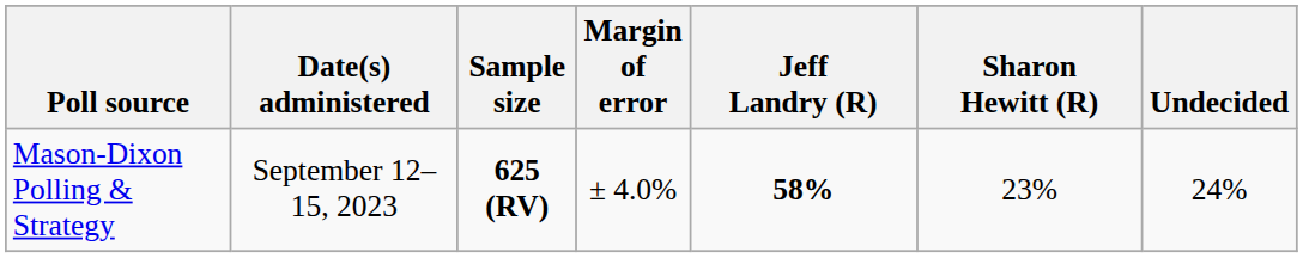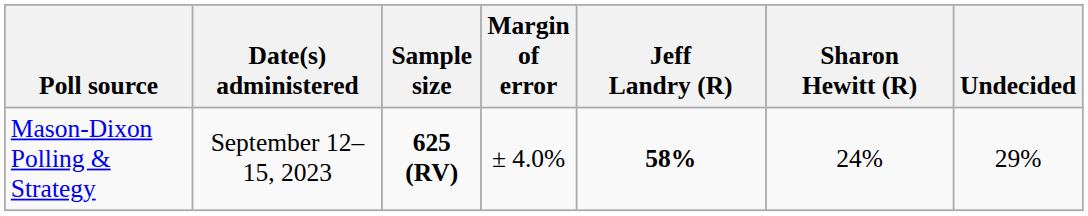Mason-Dixon Polling & Strategy | Sharon Hewitt (R): 23% -> 24%
Mason-Dixon Polling & Strategy | Undecided: 24% -> 29%
